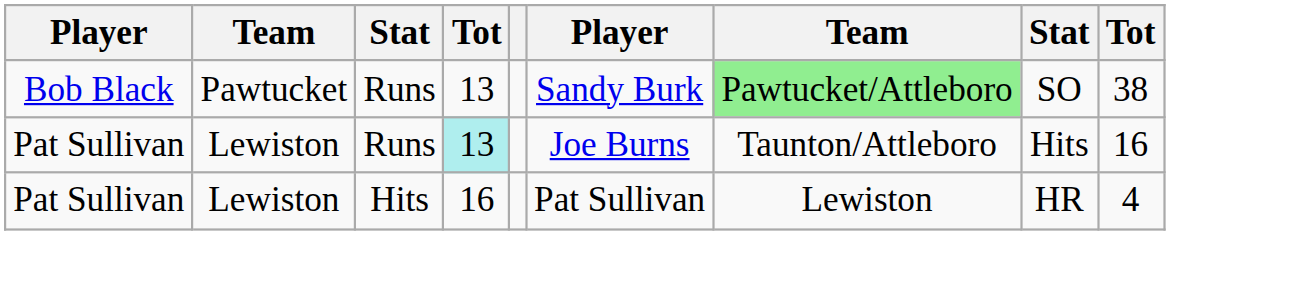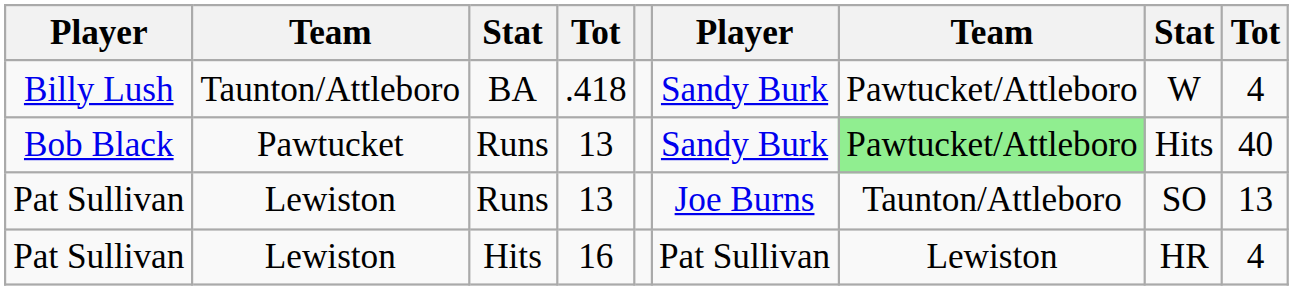+ row: Billy Lush | Taunton/Attleboro | BA | .418 | Sandy Burk | Pawtucket/Attleboro | W | 4
Bob Black | column 8: SO -> Hits
Bob Black | column 9: 38 -> 40
Pat Sullivan / Runs | column 4: paleturquoise background -> no background
Pat Sullivan / Runs | column 8: Hits -> SO
Pat Sullivan / Runs | column 9: 16 -> 13
